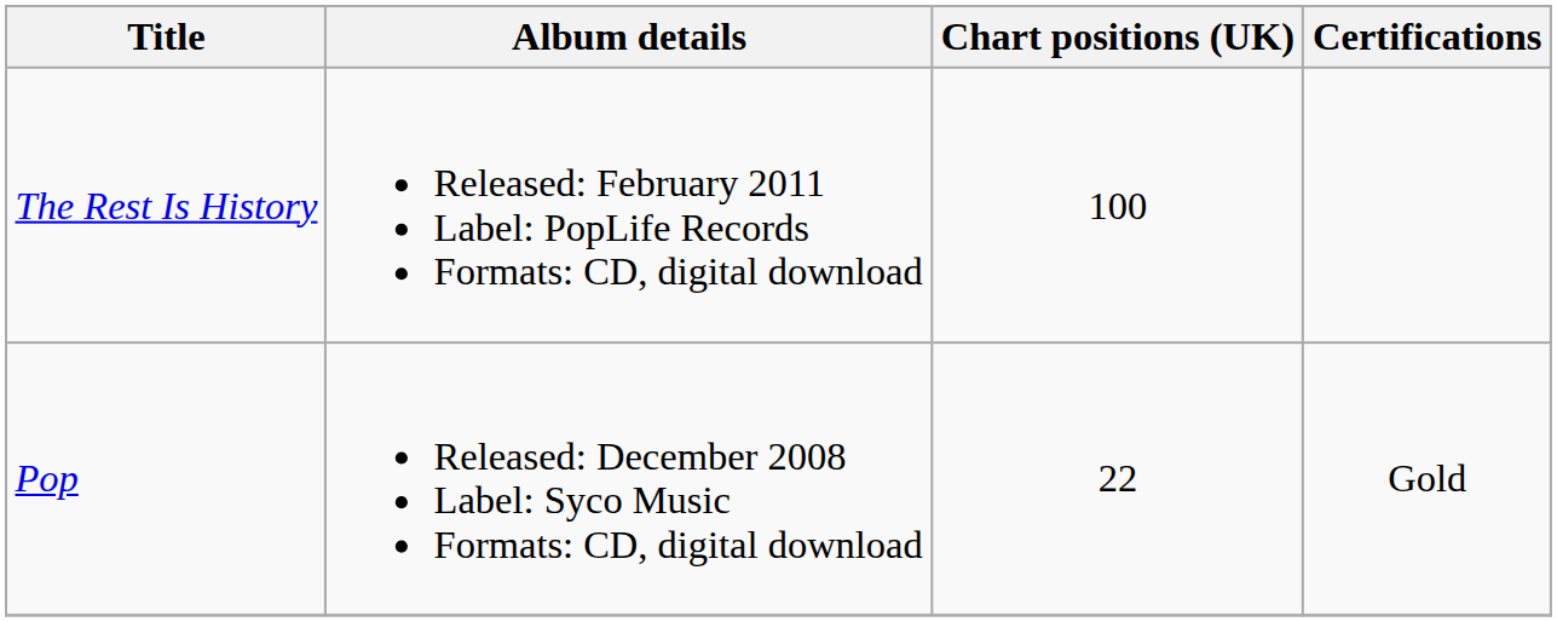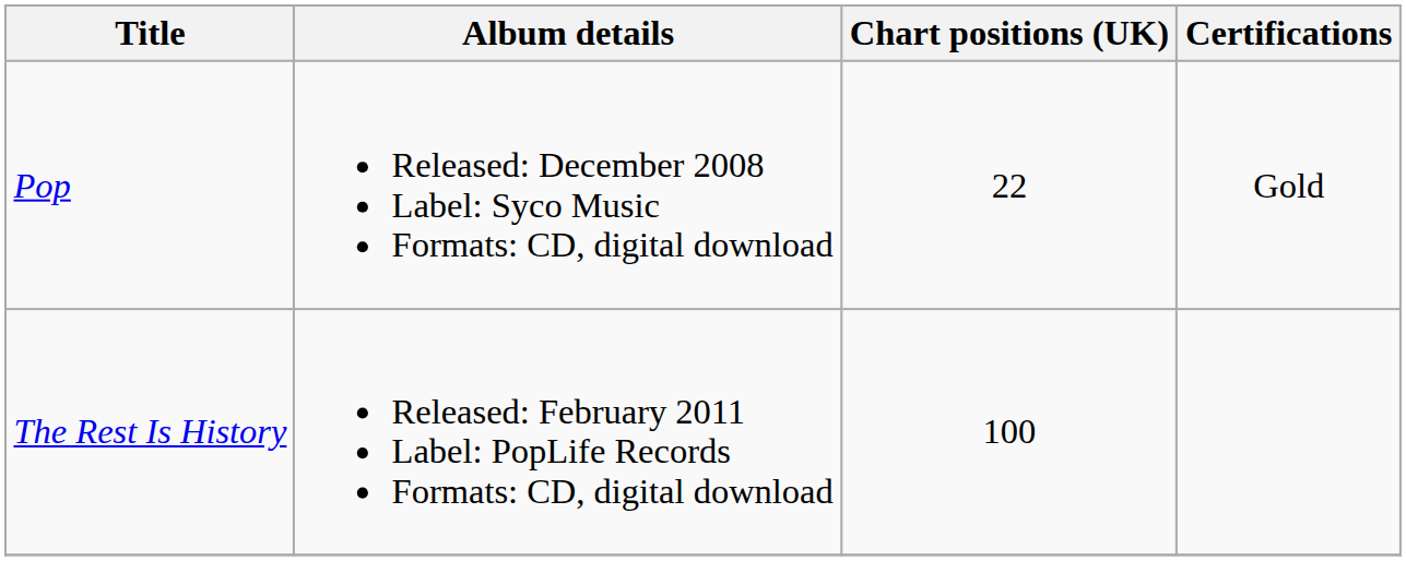rows swapped: Pop <-> The Rest Is History
